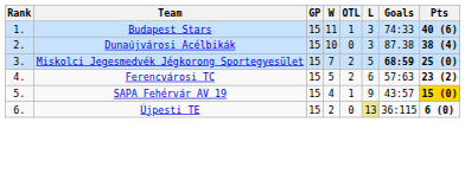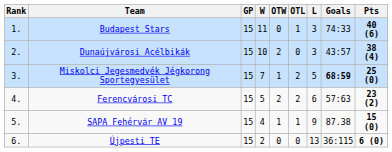+ column: OTW | 0 | 2 | 1 | 2 | 1 | 0
Dunaújvárosi Acélbikák | Goals: 87.38 -> 43:57
SAPA Fehérvár AV 19 | Goals: 43:57 -> 87.38
SAPA Fehérvár AV 19 | Pts: gold background -> no background
Újpesti TE | L: khaki background -> no background
